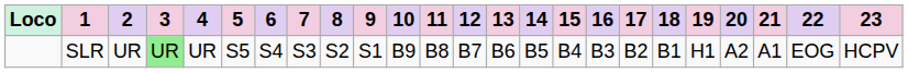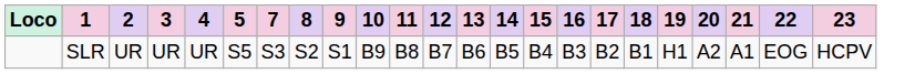- column: 6 | S4
SLR | 3: lightgreen background -> no background
